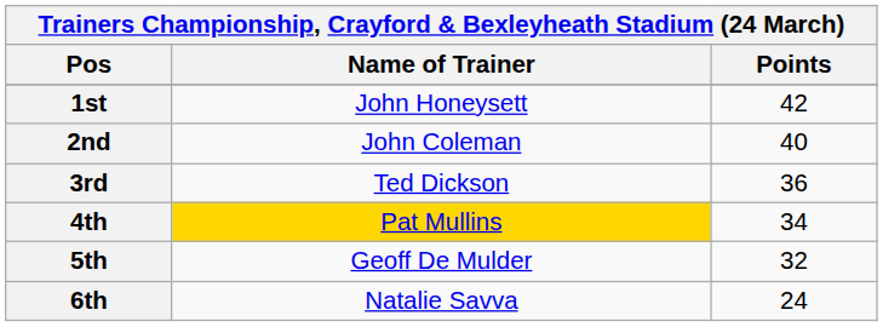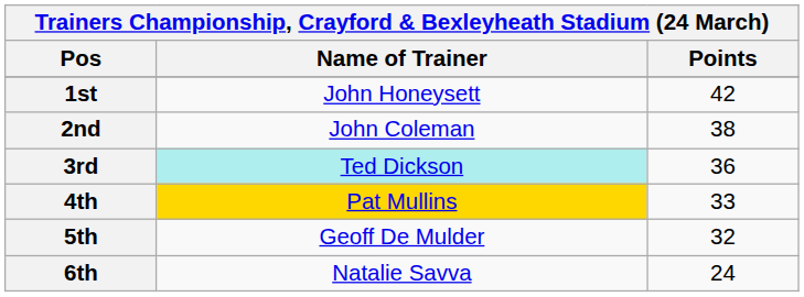2nd | Points: 40 -> 38
3rd | Name of Trainer: no background -> paleturquoise background
4th | Points: 34 -> 33
